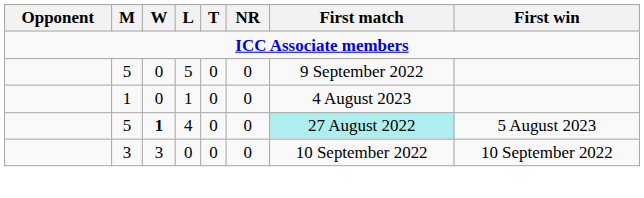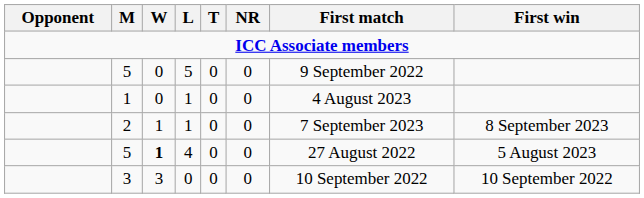+ row: 2 | 1 | 1 | 0 | 0 | 7 September 2023 | 8 September 2023
5 / 4 | First match: paleturquoise background -> no background
